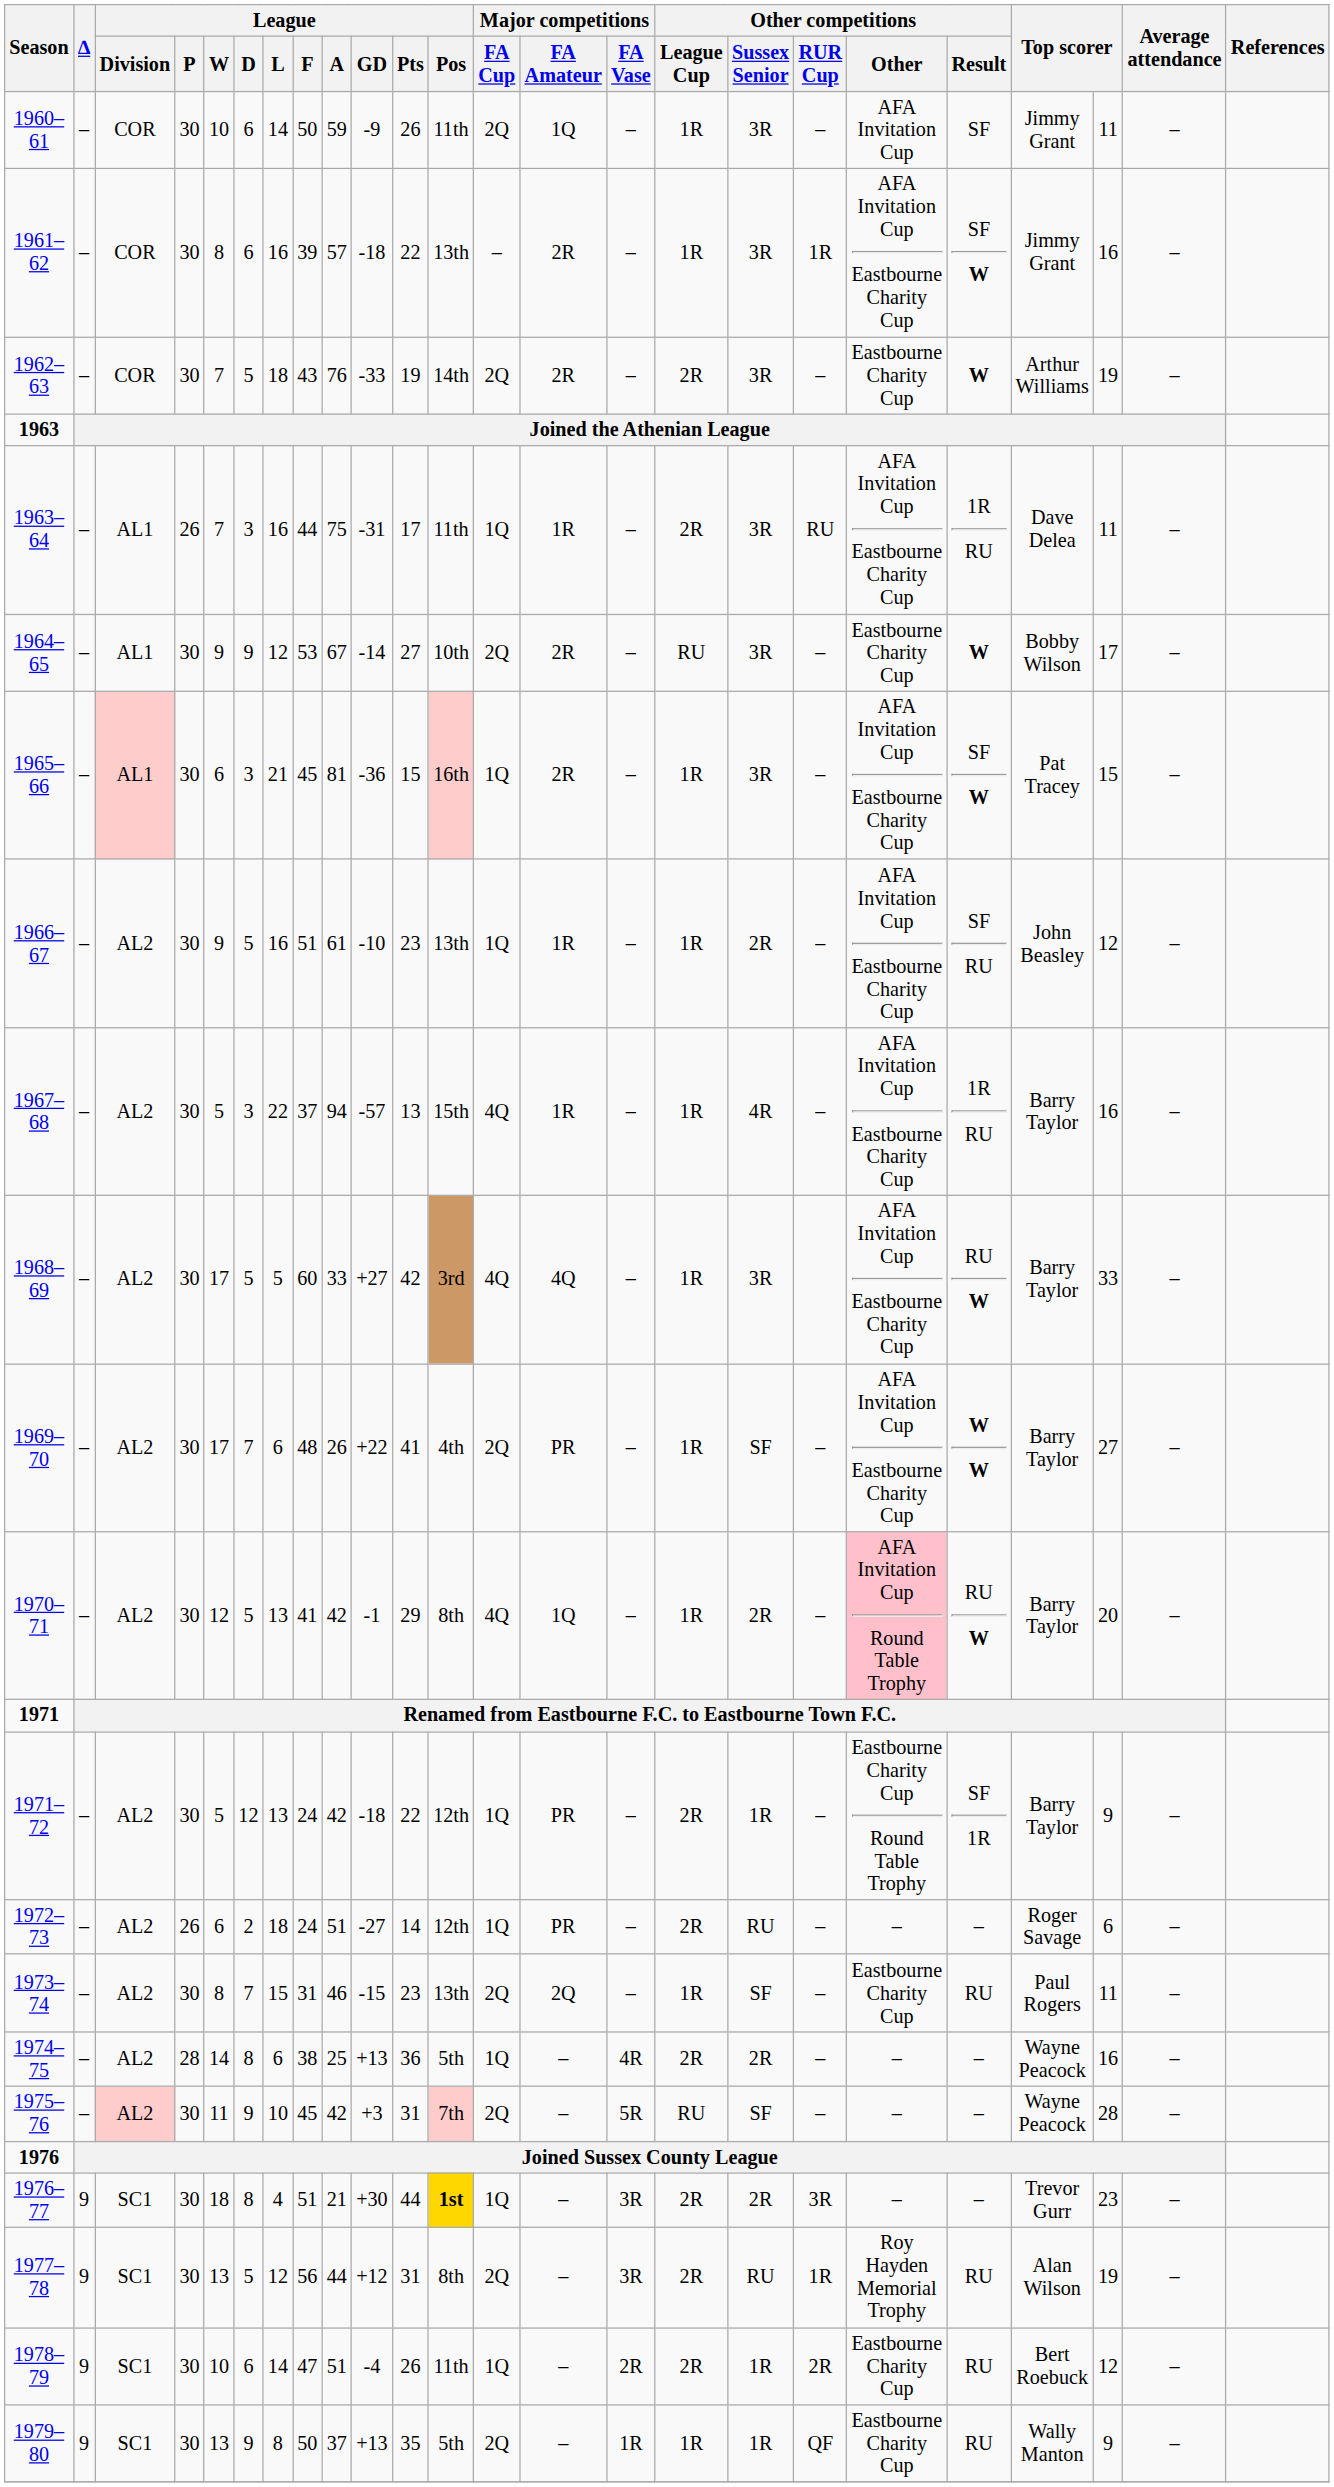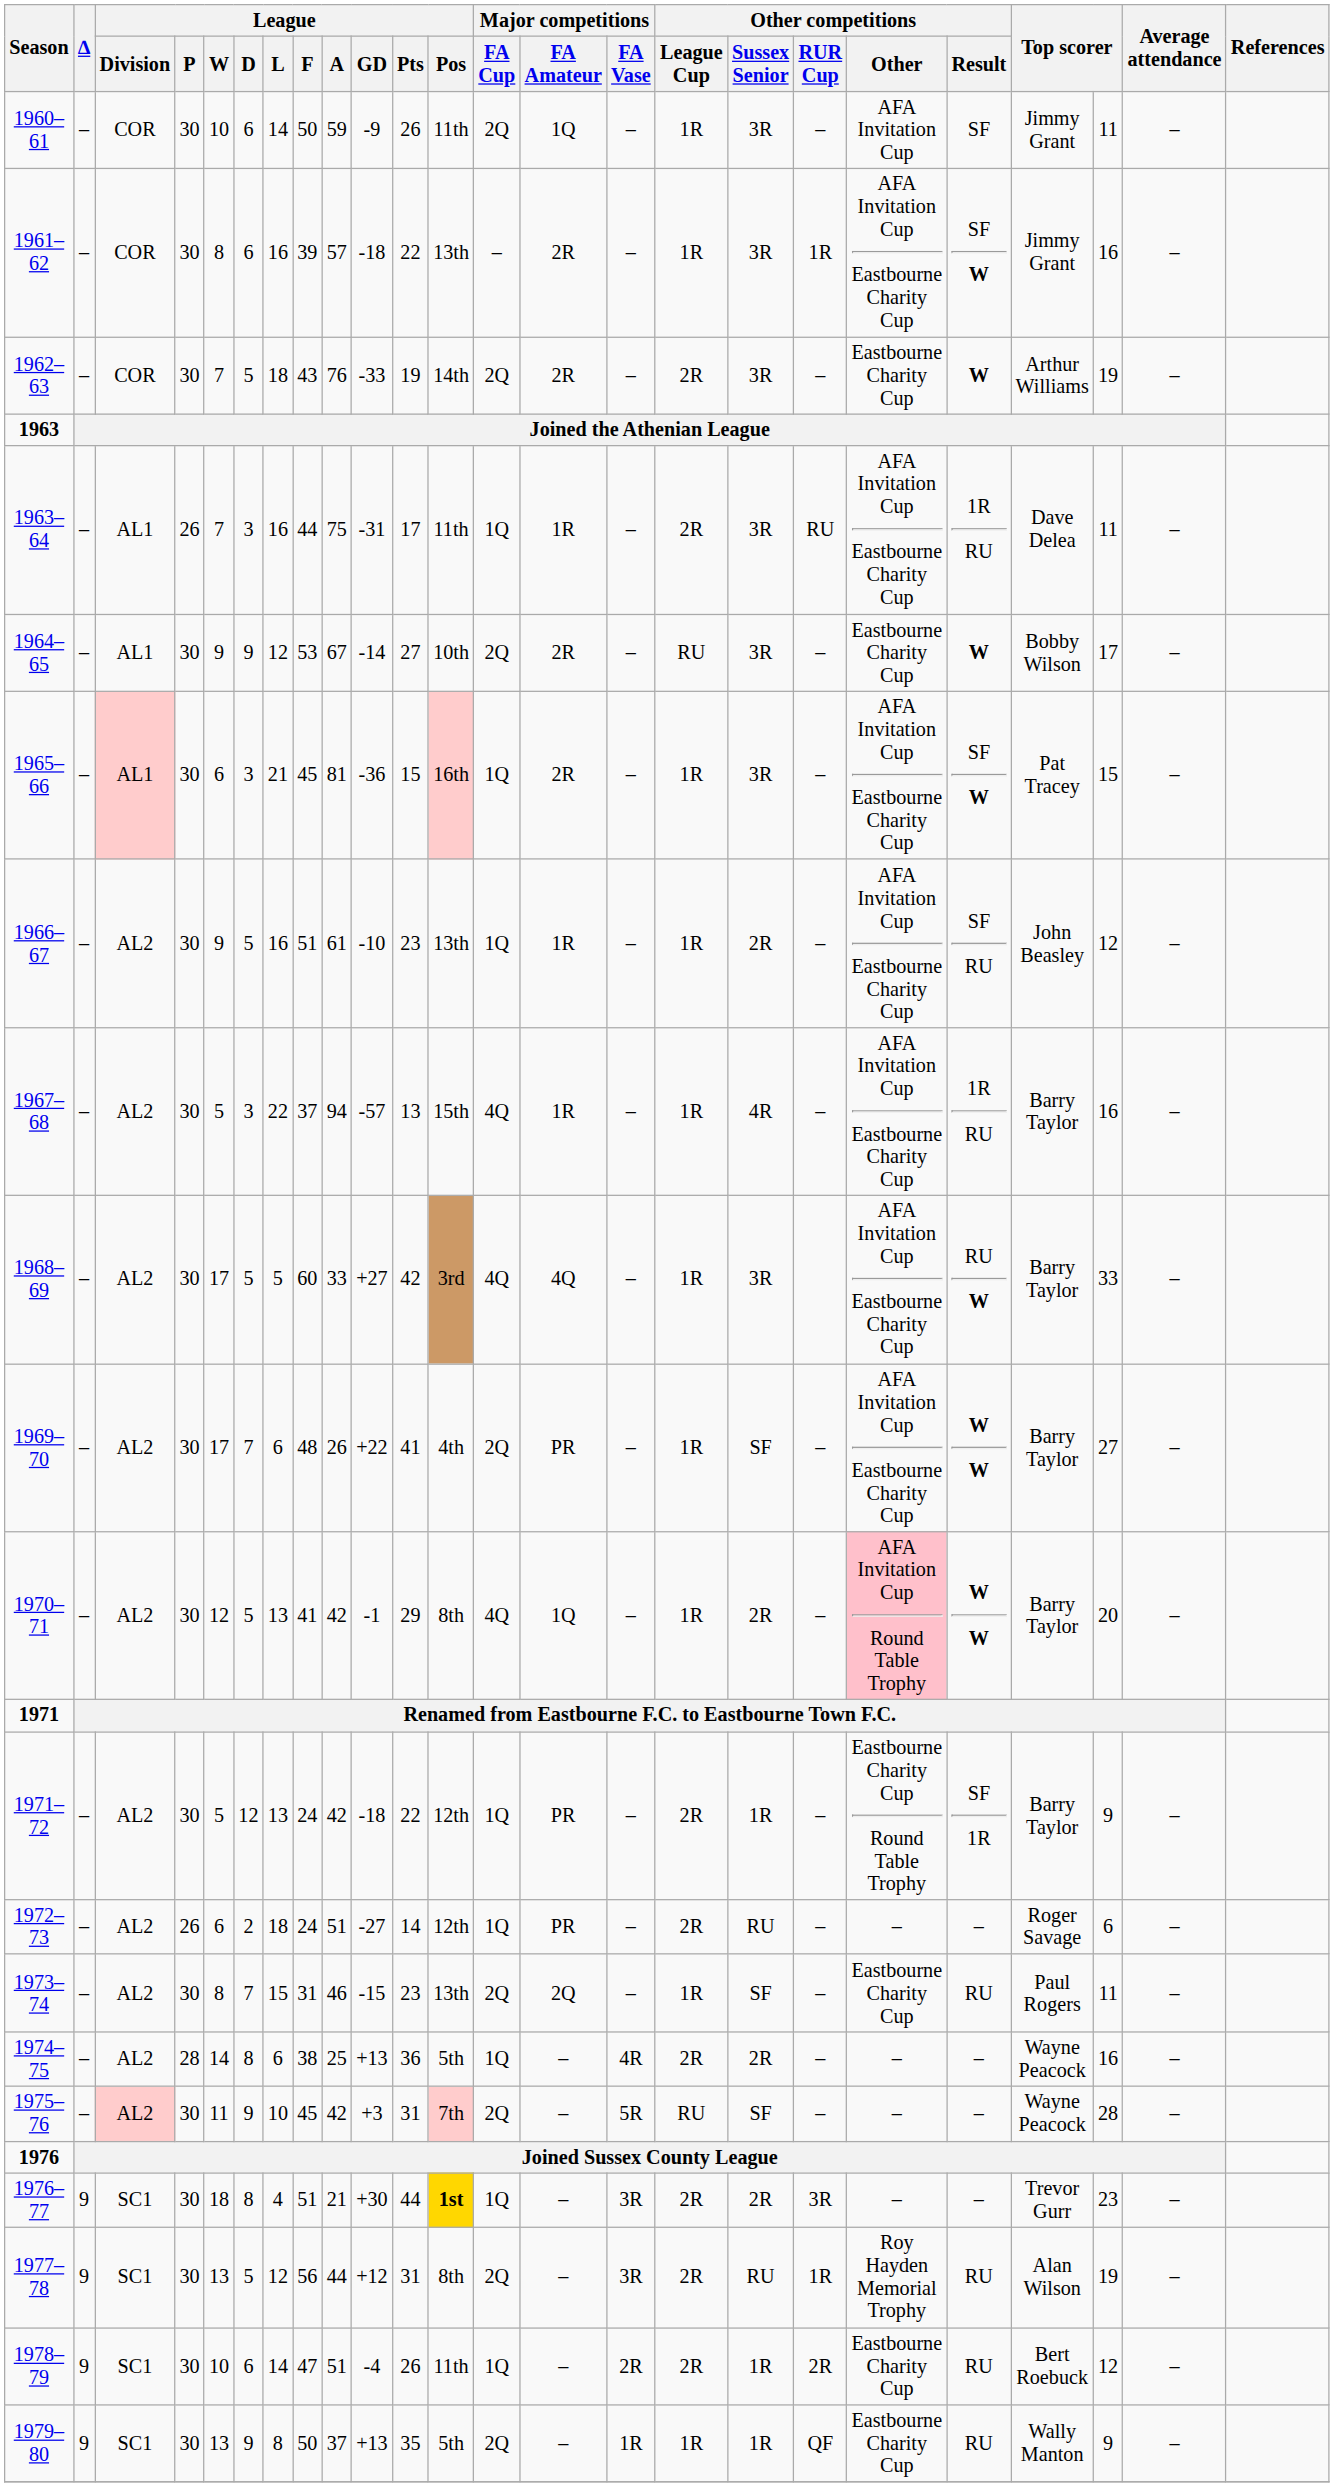1970–71 | Other competitions / Result: RU W -> W W
